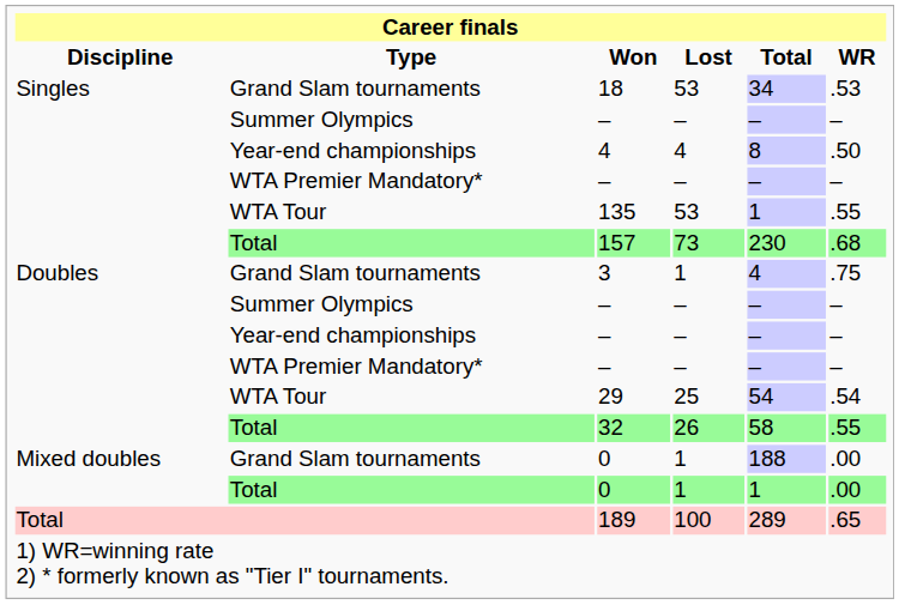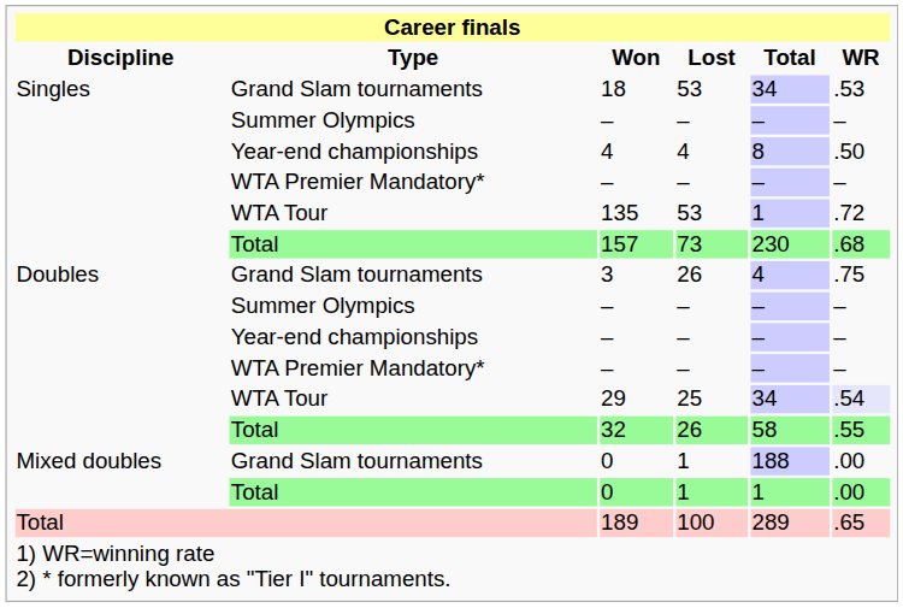135 | WR: .55 -> .72
3 | Lost: 1 -> 26
29 | Total: 54 -> 34
29 | WR: no background -> lavender background
